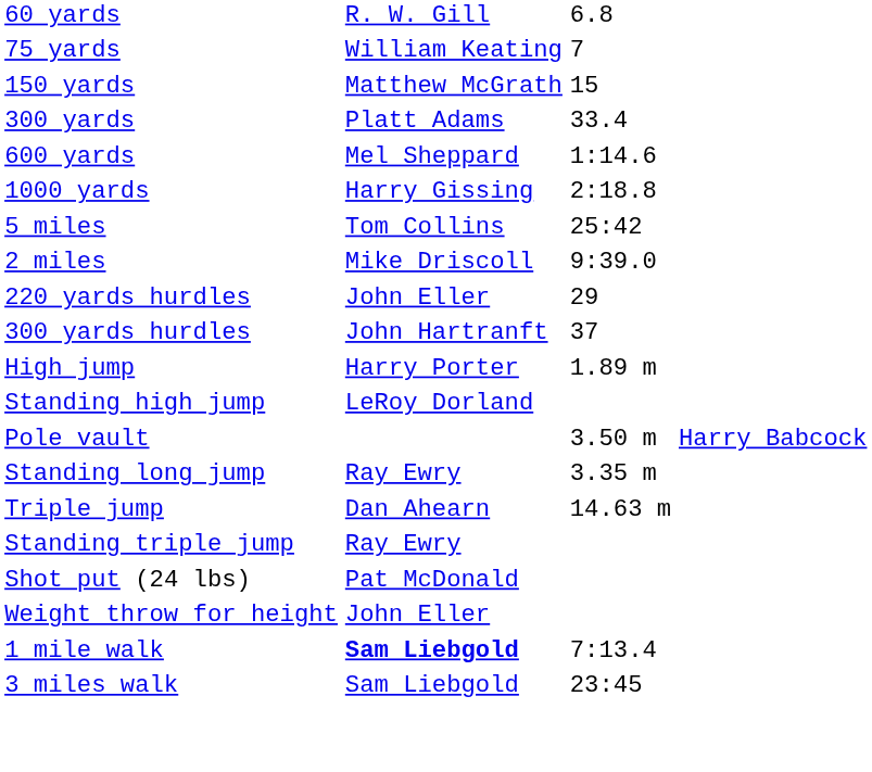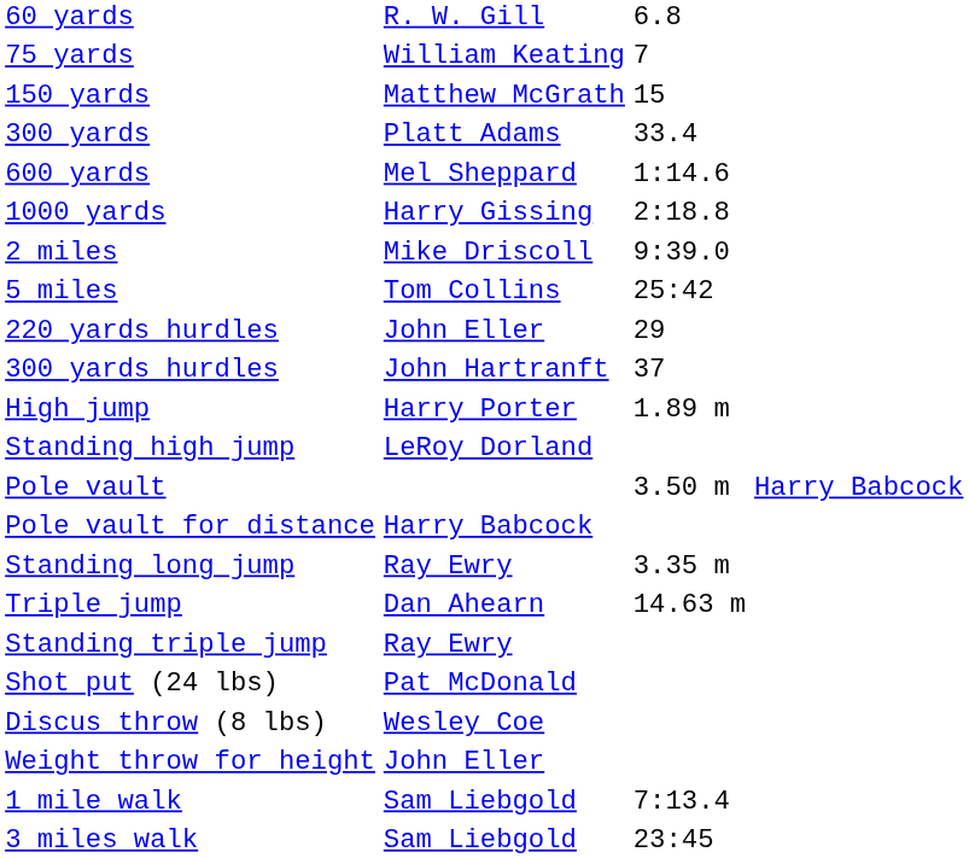rows swapped: 2 miles <-> 5 miles
+ row: Pole vault for distance | Harry Babcock
+ row: Discus throw (8 lbs) | Wesley Coe
1 mile walk | column 2: bold -> normal
